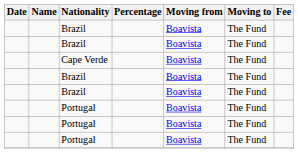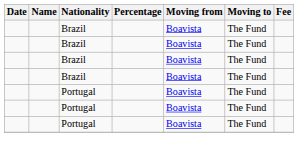- row: Cape Verde | Boavista | The Fund
